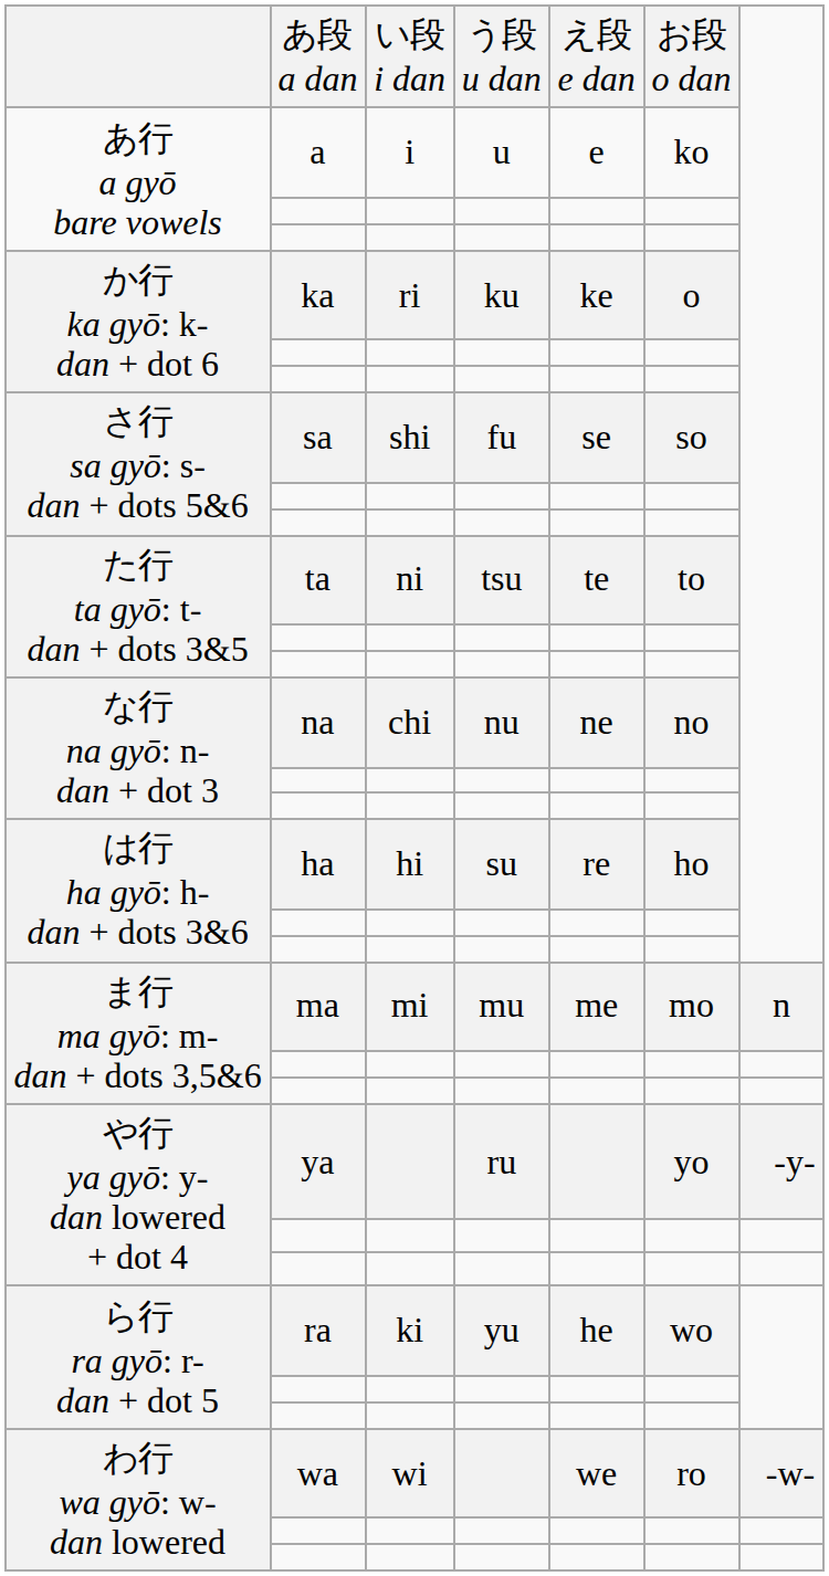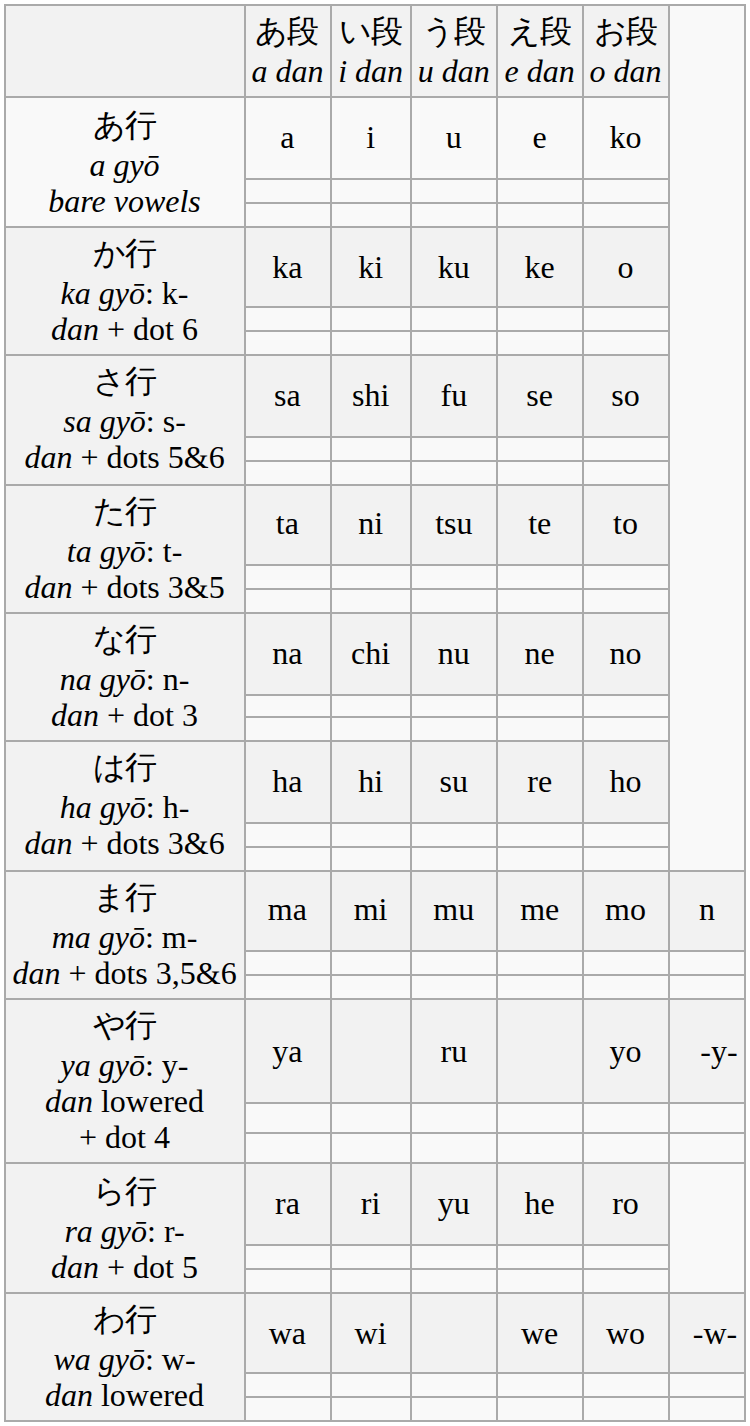ka | column 3: ri -> ki
ra | column 3: ki -> ri
ra | column 6: wo -> ro
wa | column 6: ro -> wo
